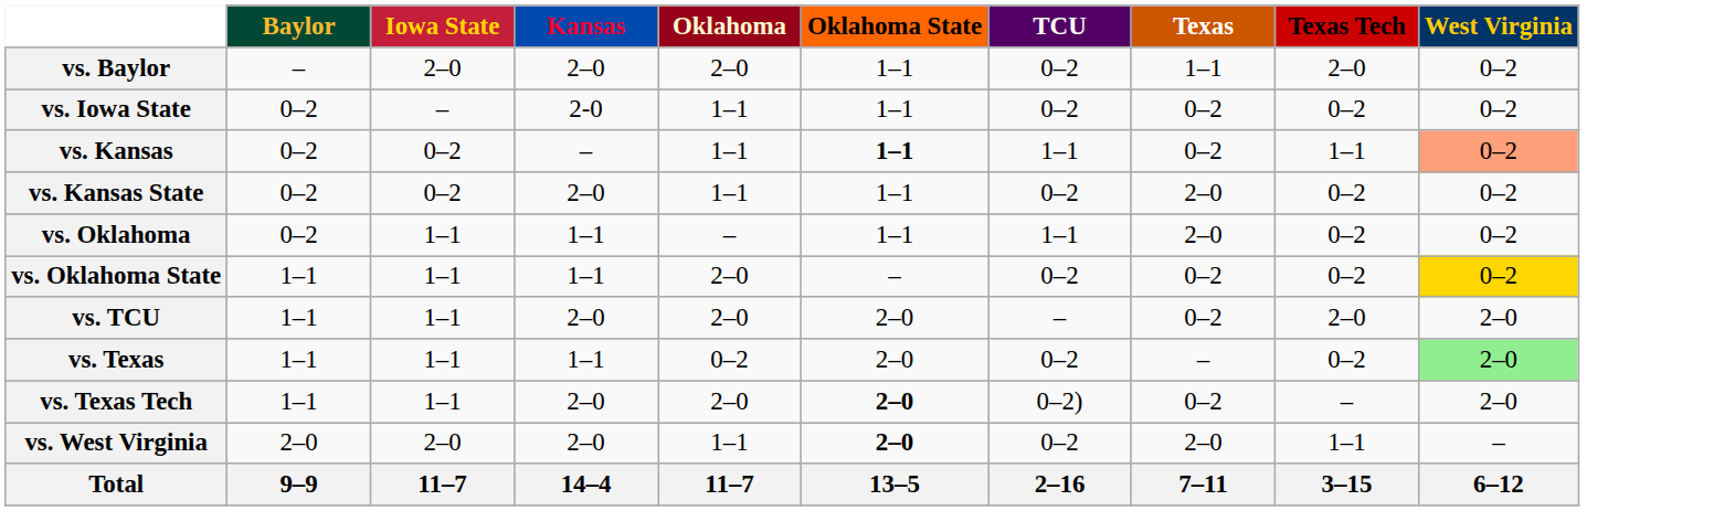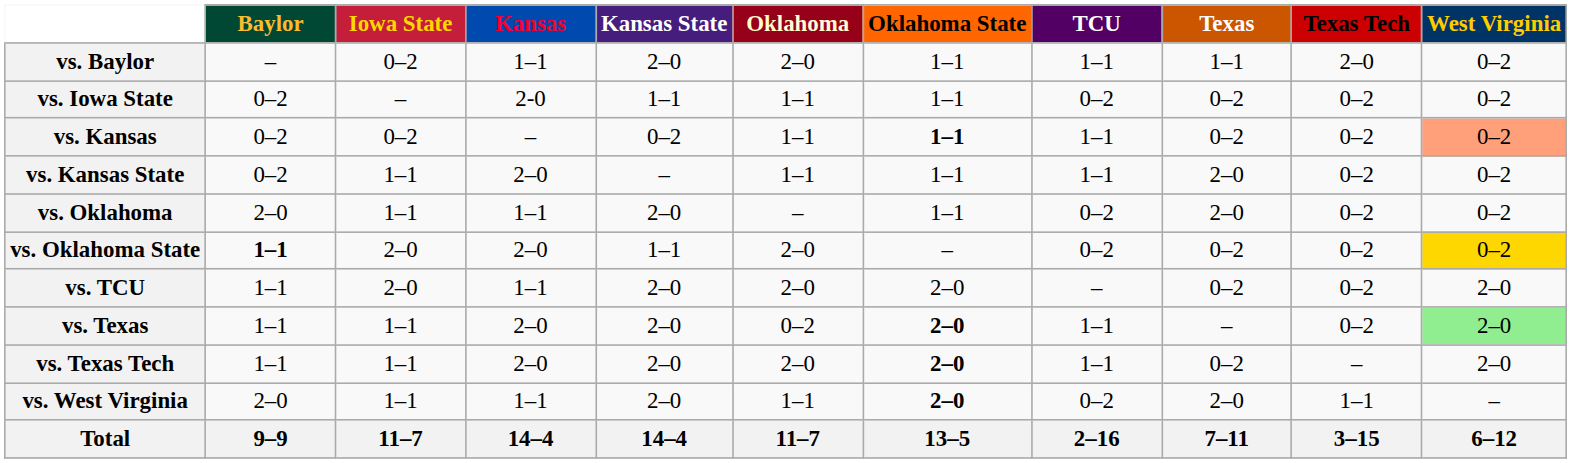+ column: Kansas State | 2–0 | 1–1 | 0–2 | – | 2–0 | 1–1 | 2–0 | 2–0 | 2–0 | 2–0 | 14–4
vs. Baylor | Iowa State: 2–0 -> 0–2
vs. Baylor | Kansas: 2–0 -> 1–1
vs. Baylor | TCU: 0–2 -> 1–1
vs. Kansas | Texas Tech: 1–1 -> 0–2
vs. Kansas State | Iowa State: 0–2 -> 1–1
vs. Kansas State | TCU: 0–2 -> 1–1
vs. Oklahoma | Baylor: 0–2 -> 2–0
vs. Oklahoma | TCU: 1–1 -> 0–2
vs. Oklahoma State | Baylor: normal -> bold
vs. Oklahoma State | Iowa State: 1–1 -> 2–0
vs. Oklahoma State | Kansas: 1–1 -> 2–0
vs. TCU | Iowa State: 1–1 -> 2–0
vs. TCU | Kansas: 2–0 -> 1–1
vs. TCU | Texas Tech: 2–0 -> 0–2
vs. Texas | Kansas: 1–1 -> 2–0
vs. Texas | Oklahoma State: normal -> bold
vs. Texas | TCU: 0–2 -> 1–1
vs. Texas Tech | TCU: 0–2) -> 1–1
vs. West Virginia | Iowa State: 2–0 -> 1–1
vs. West Virginia | Kansas: 2–0 -> 1–1
